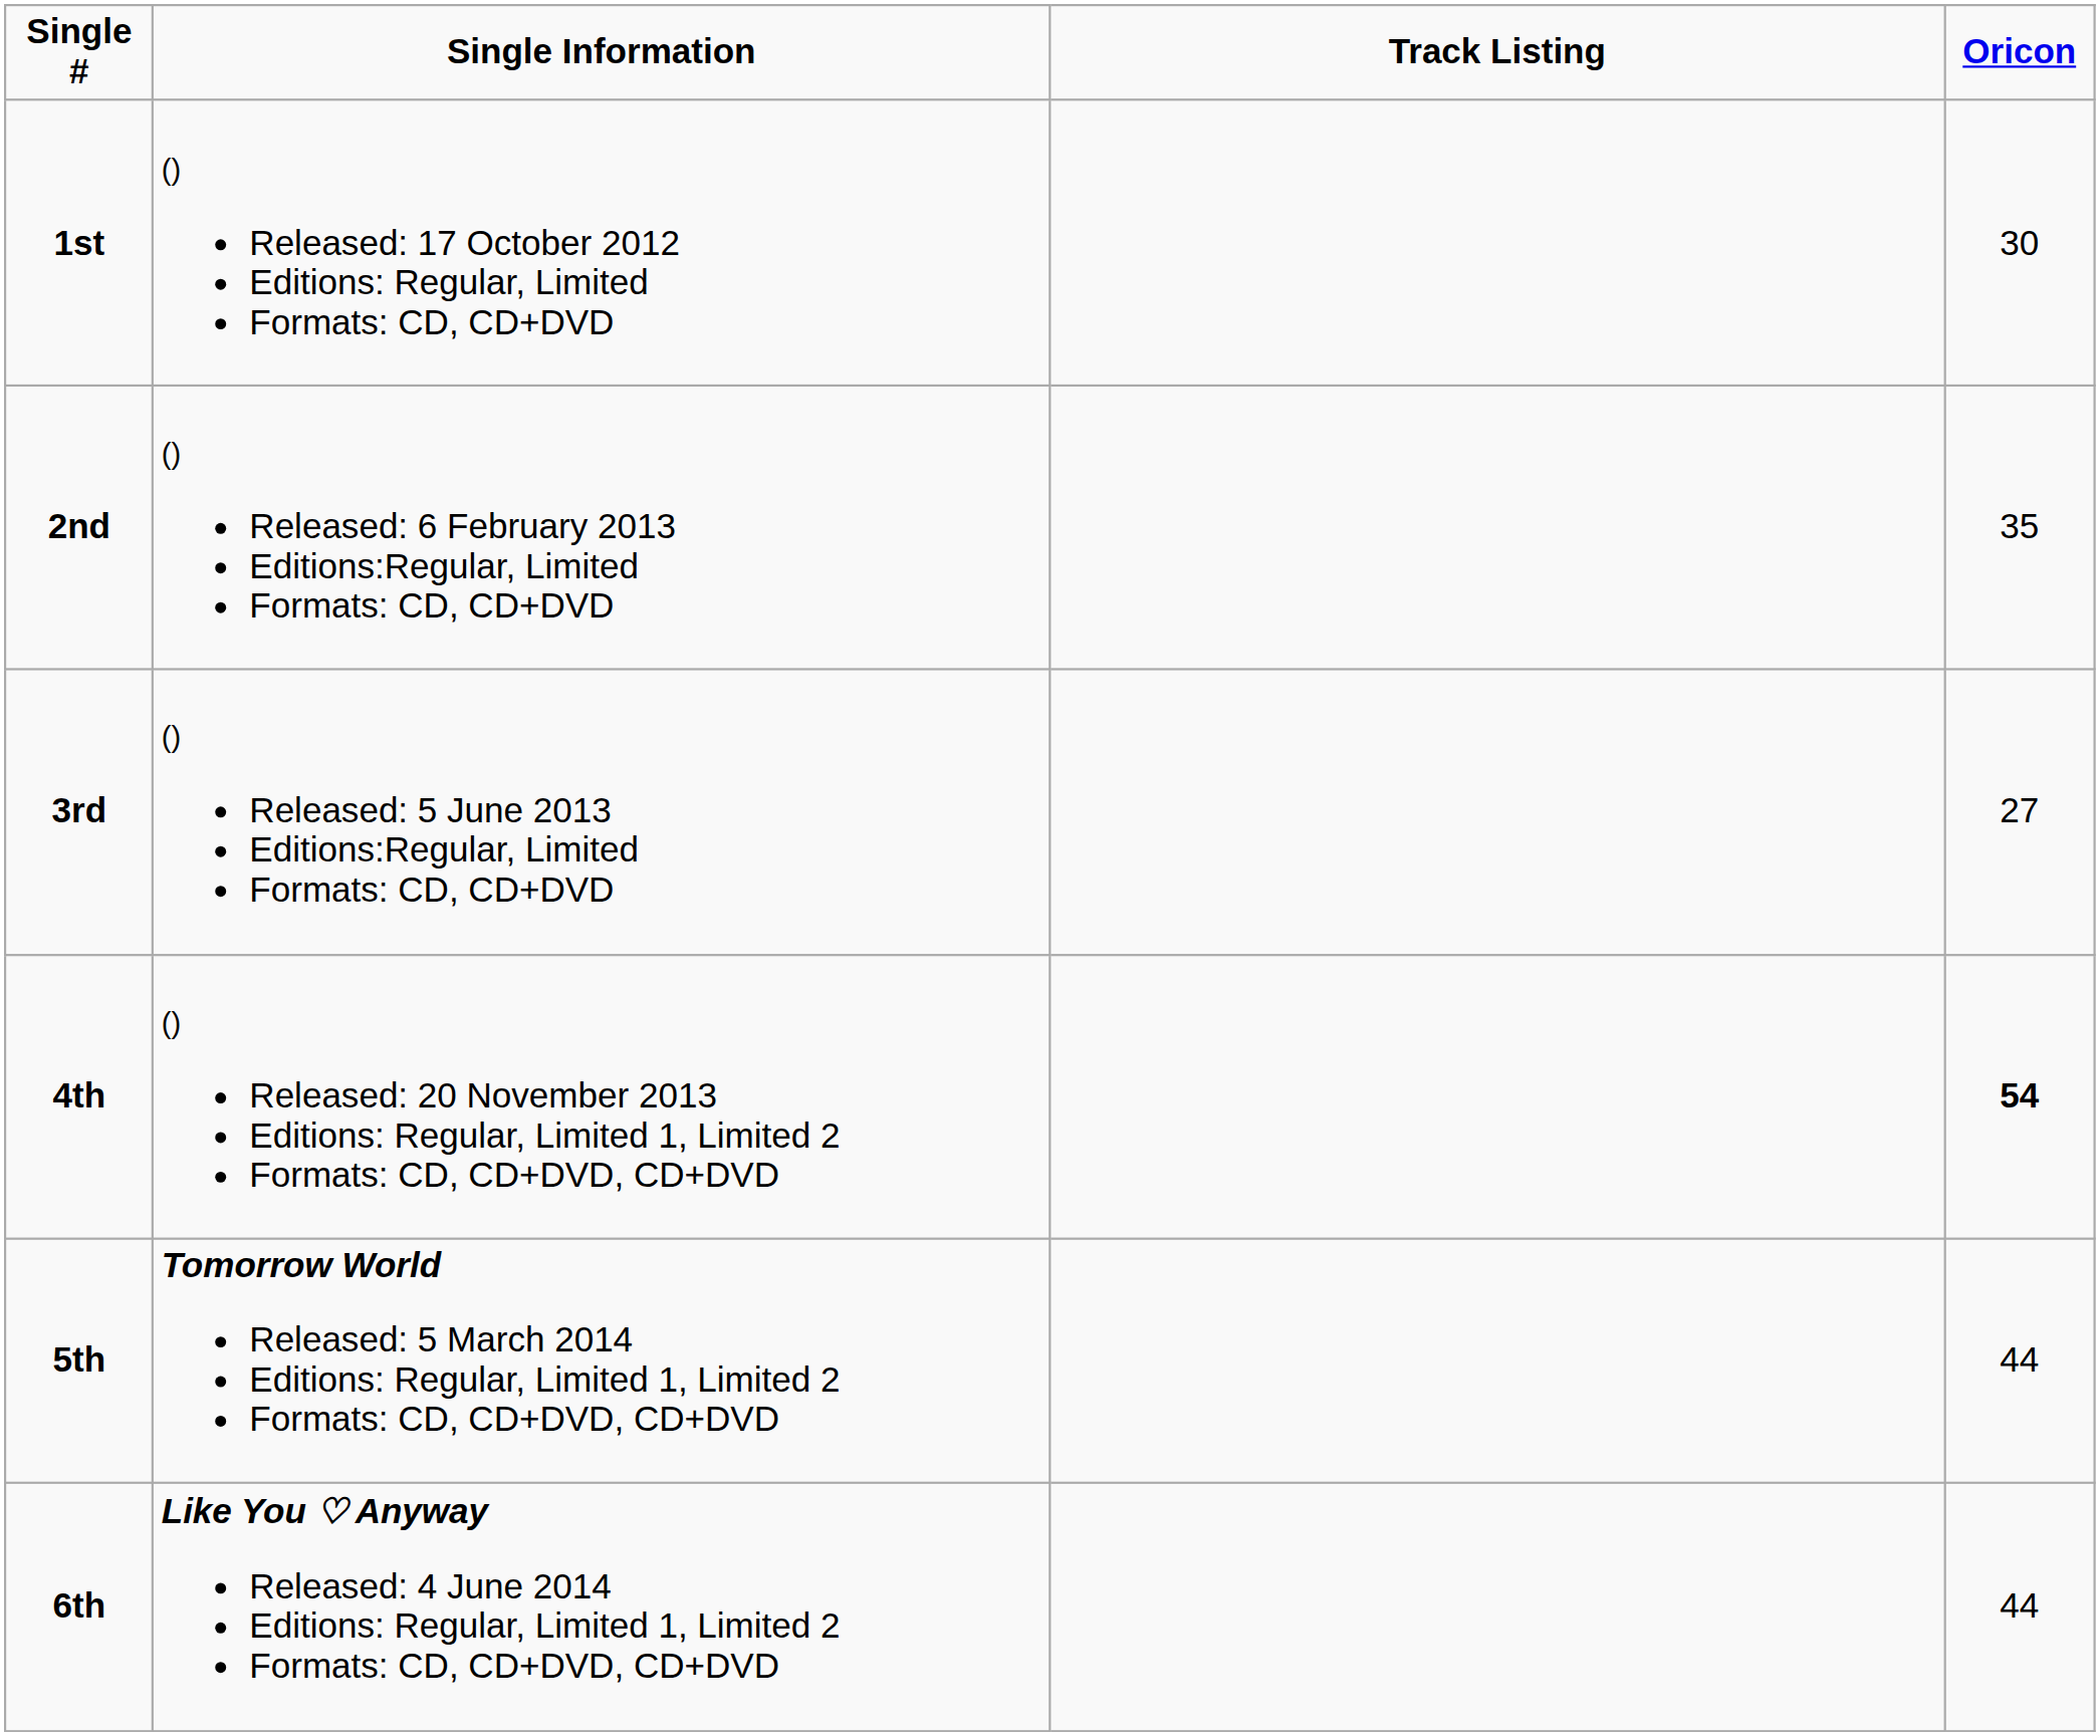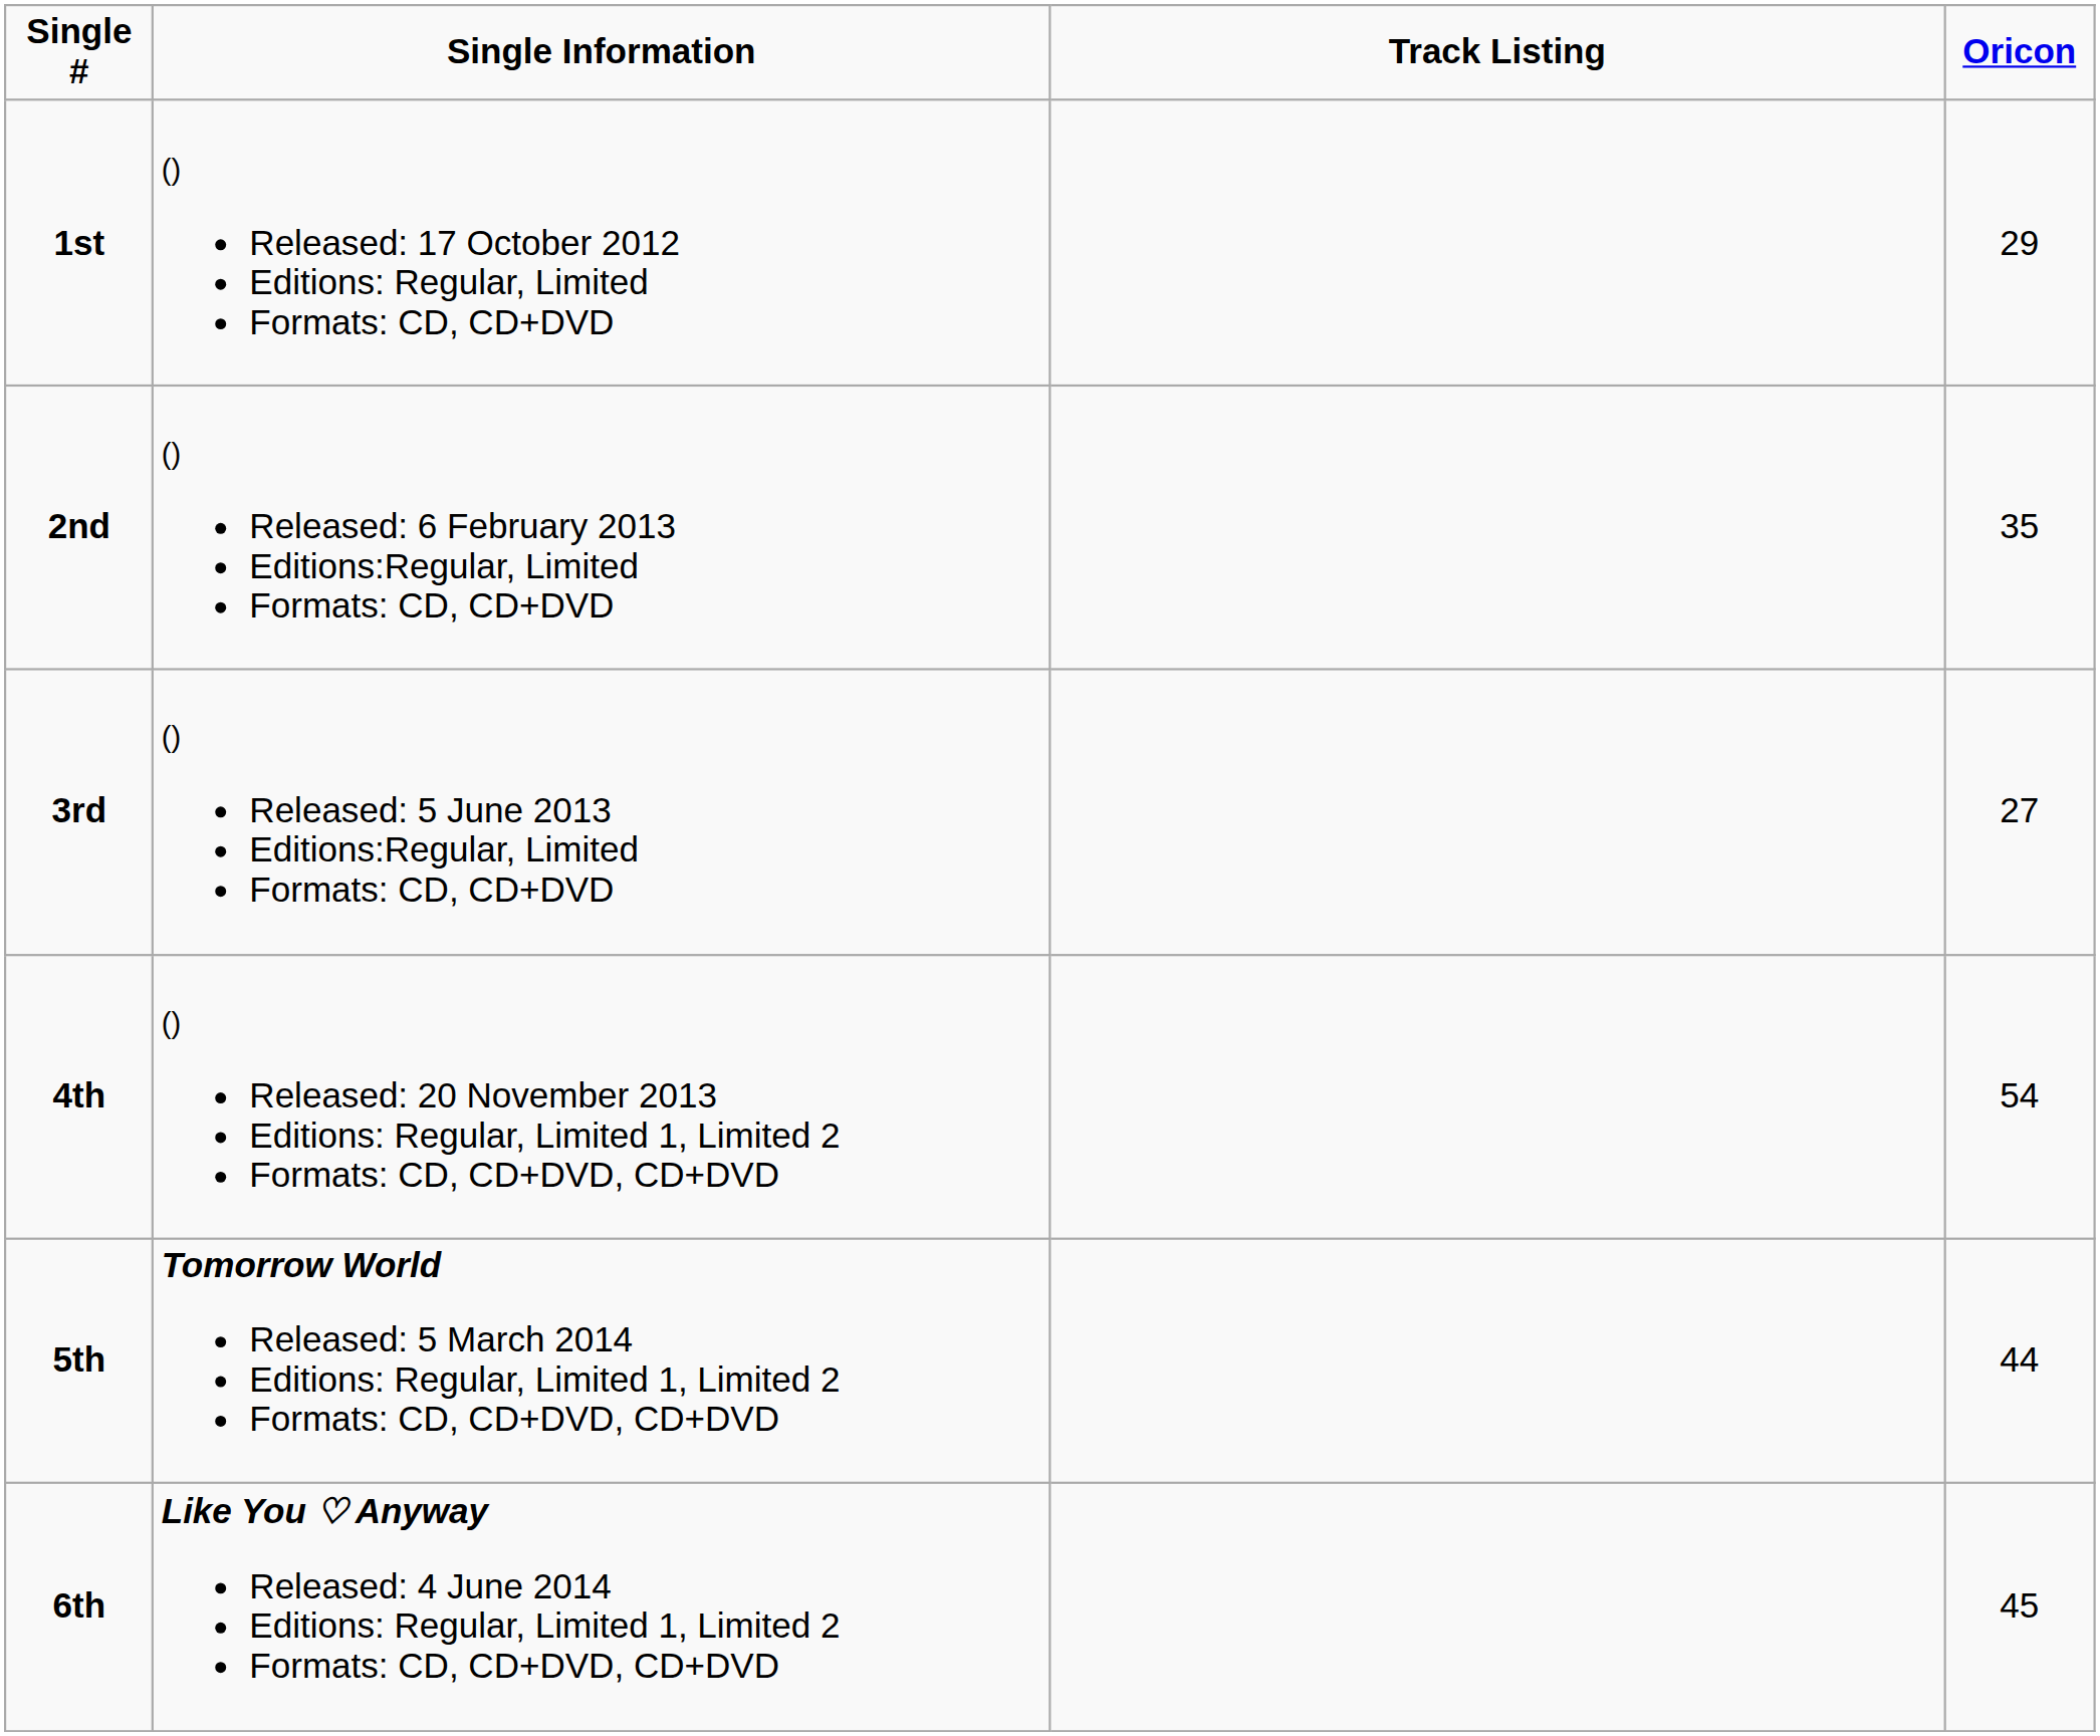1st | column 4: 30 -> 29
4th | column 4: bold -> normal
6th | column 4: 44 -> 45
